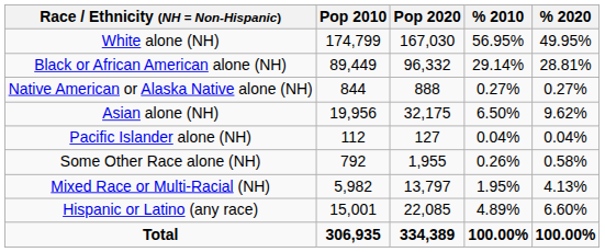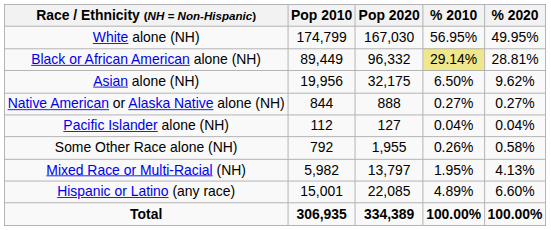Black or African American alone (NH) | % 2010: no background -> khaki background
rows swapped: Native American or Alaska Native alone (NH) <-> Asian alone (NH)
